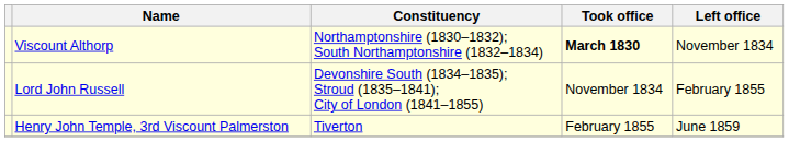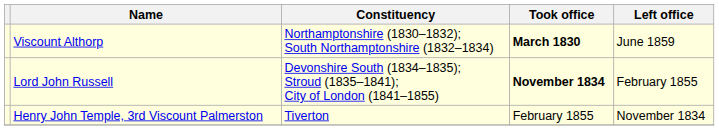Viscount Althorp | Left office: November 1834 -> June 1859
Lord John Russell | Took office: normal -> bold
Henry John Temple, 3rd Viscount Palmerston | Left office: June 1859 -> November 1834
